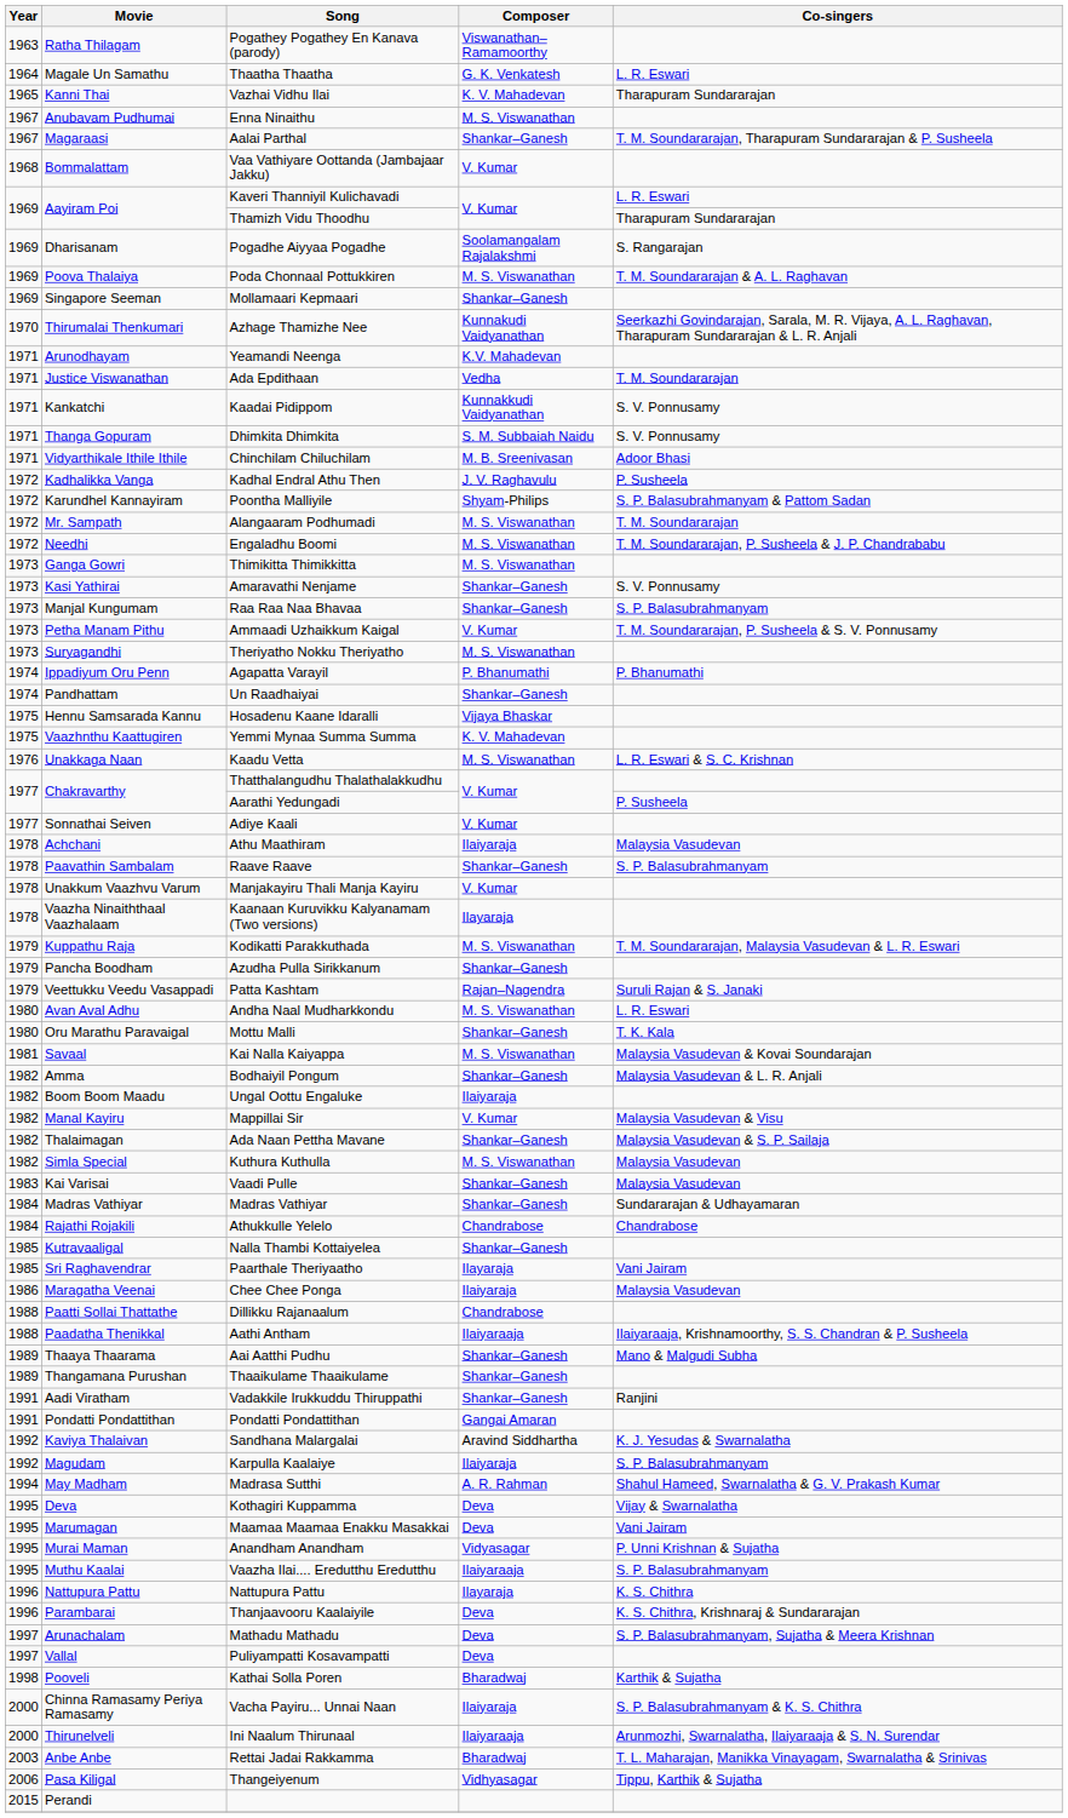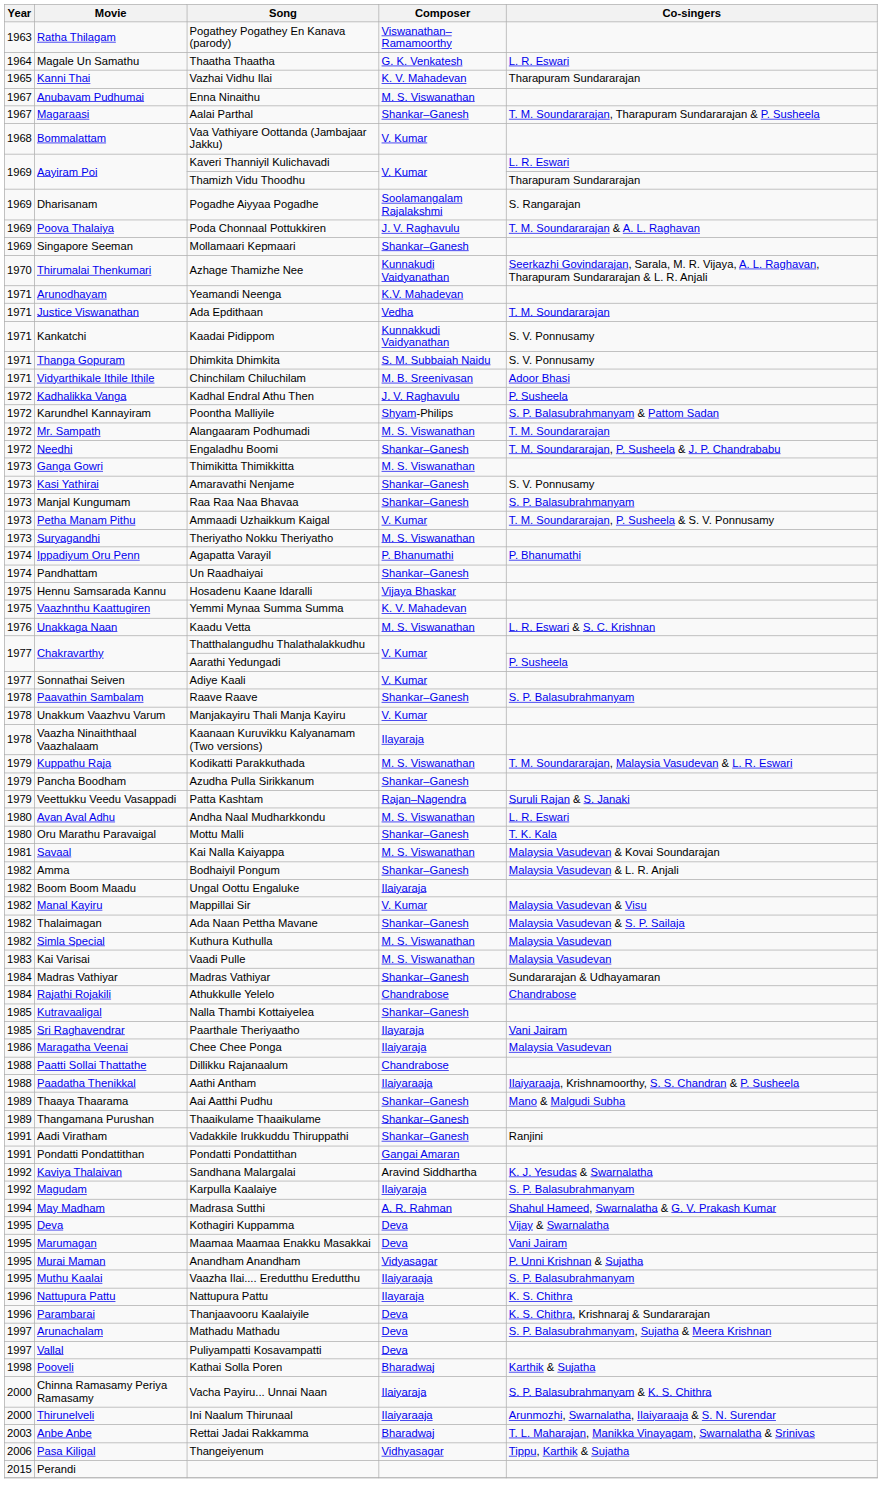Poda Chonnaal Pottukkiren | Composer: M. S. Viswanathan -> J. V. Raghavulu
Engaladhu Boomi | Composer: M. S. Viswanathan -> Shankar–Ganesh
- row: 1978 | Achchani | Athu Maathiram | Ilaiyaraja | Malaysia Vasudevan
Vaadi Pulle | Composer: Shankar–Ganesh -> M. S. Viswanathan
